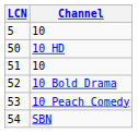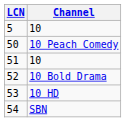50 | Channel: 10 HD -> 10 Peach Comedy
53 | Channel: 10 Peach Comedy -> 10 HD
